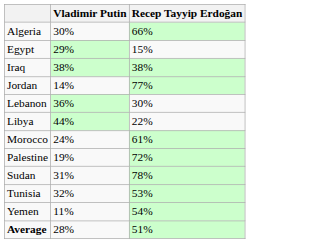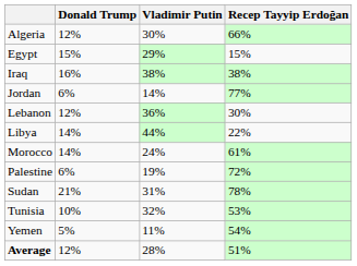+ column: Donald Trump | 12% | 15% | 16% | 6% | 12% | 14% | 14% | 6% | 21% | 10% | 5% | 12%
